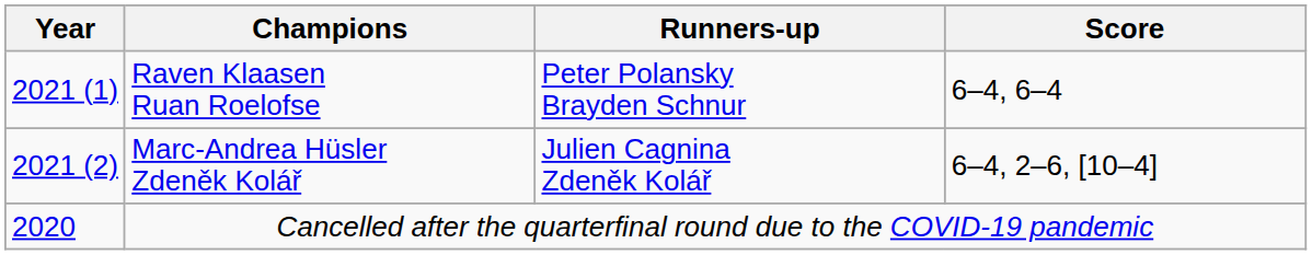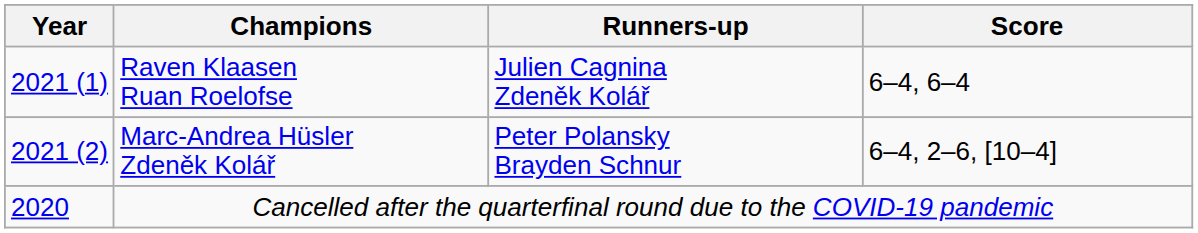Raven Klaasen Ruan Roelofse | Runners-up: Peter Polansky Brayden Schnur -> Julien Cagnina Zdeněk Kolář
Marc-Andrea Hüsler Zdeněk Kolář | Runners-up: Julien Cagnina Zdeněk Kolář -> Peter Polansky Brayden Schnur
